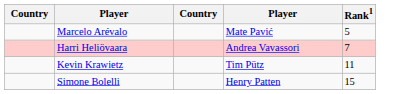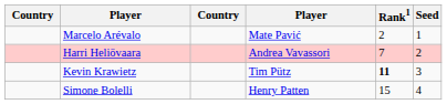+ column: Seed | 1 | 2 | 3 | 4
Marcelo Arévalo | Rank1: 5 -> 2
Kevin Krawietz | Rank1: normal -> bold
